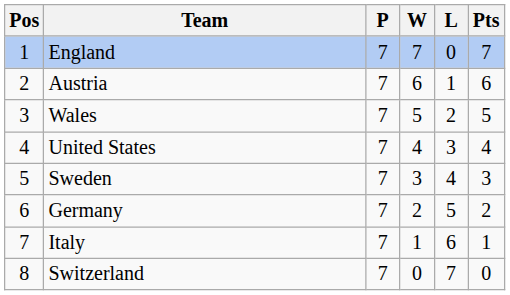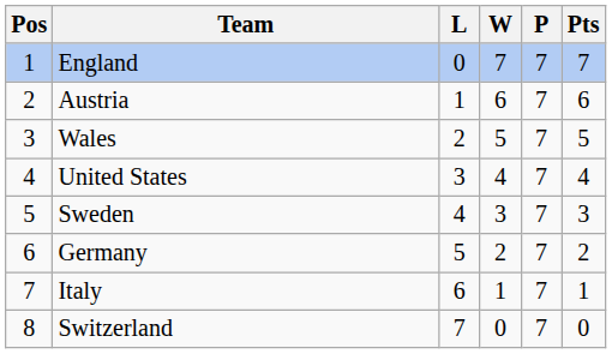columns swapped: P <-> L
